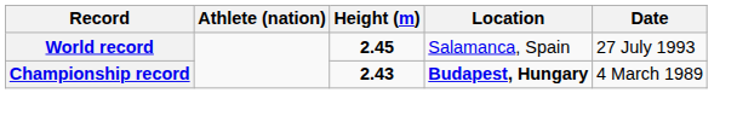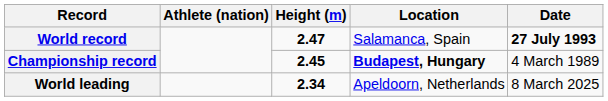World record | Height (m): 2.45 -> 2.47
World record | Date: normal -> bold
Championship record | Height (m): 2.43 -> 2.45
+ row: World leading | 2.34 | Apeldoorn, Netherlands | 8 March 2025
